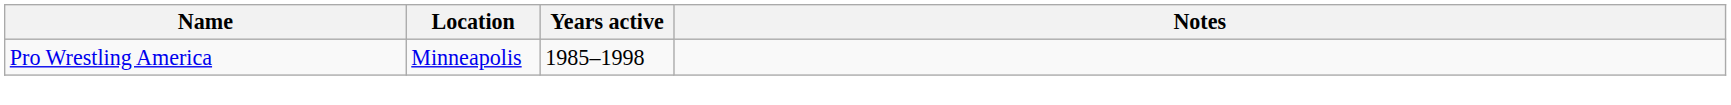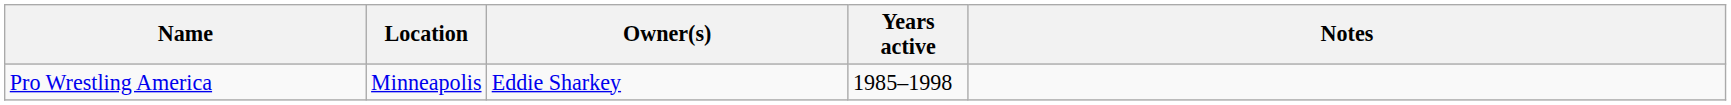+ column: Owner(s) | Eddie Sharkey
